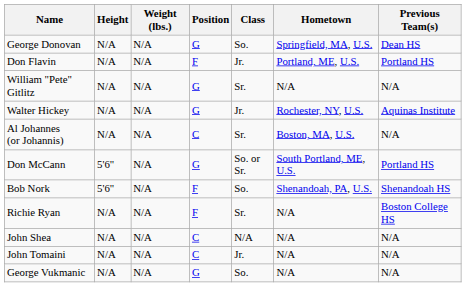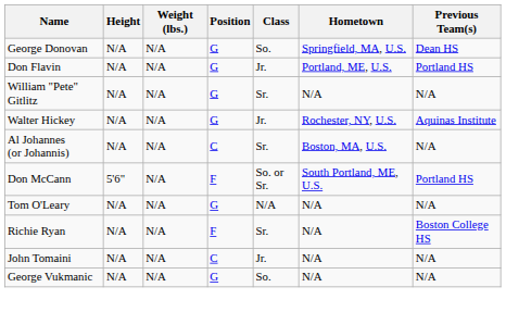Don Flavin | Position: F -> G
Don McCann | Position: G -> F
- row: Bob Nork | 5'6" | N/A | F | So. | Shenandoah, PA, U.S. | Shenandoah HS
+ row: Tom O'Leary | N/A | N/A | G | N/A | N/A | N/A
- row: John Shea | N/A | N/A | C | N/A | N/A | N/A
